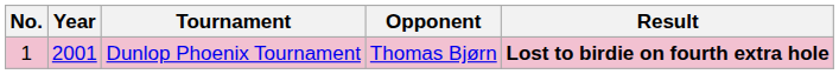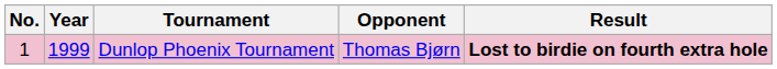Dunlop Phoenix Tournament | Year: 2001 -> 1999
